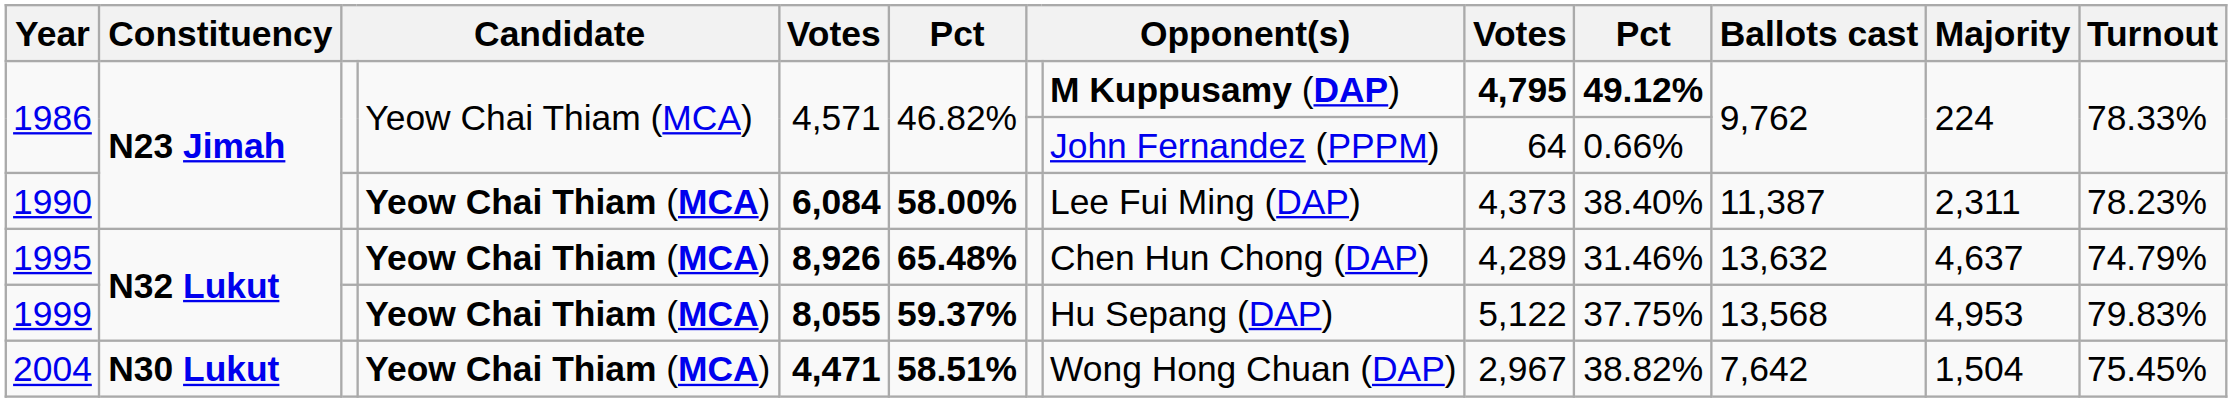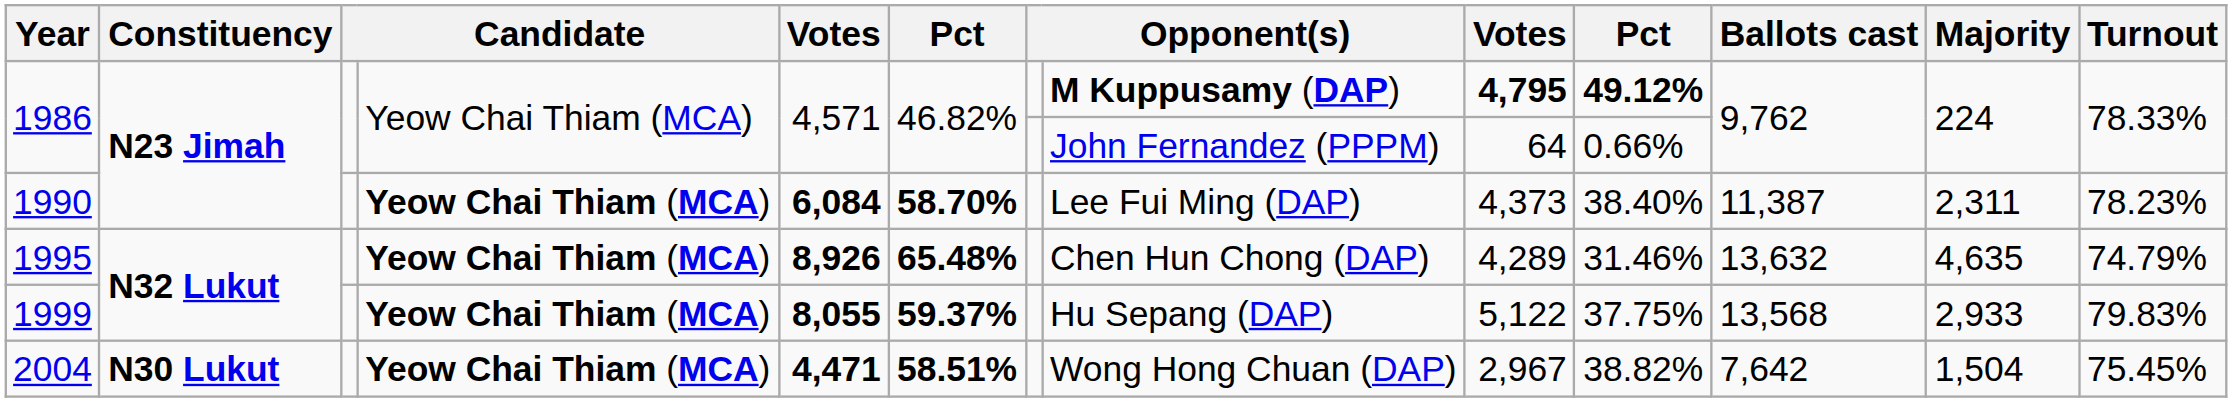1990 | column 6: 58.00% -> 58.70%
1995 | Majority: 4,637 -> 4,635
1999 | Majority: 4,953 -> 2,933
